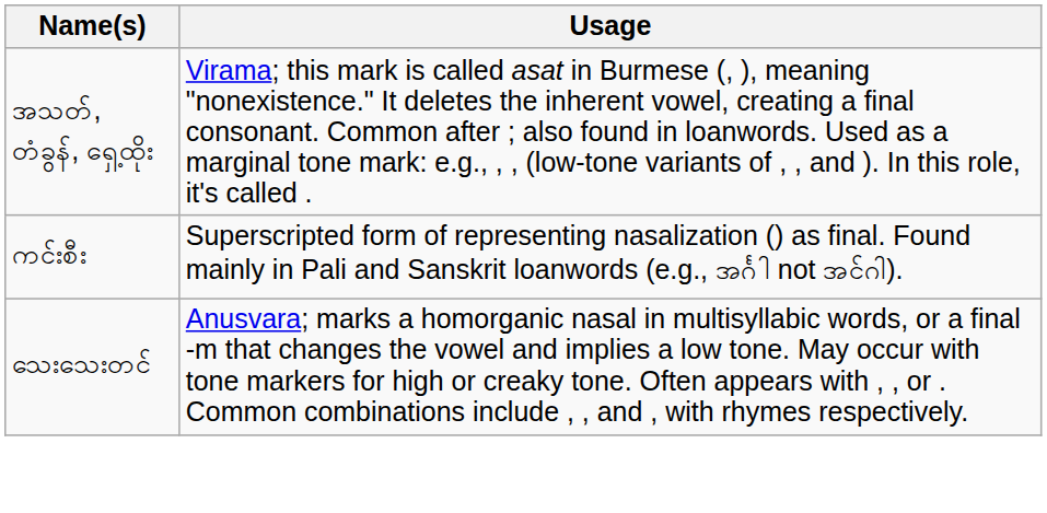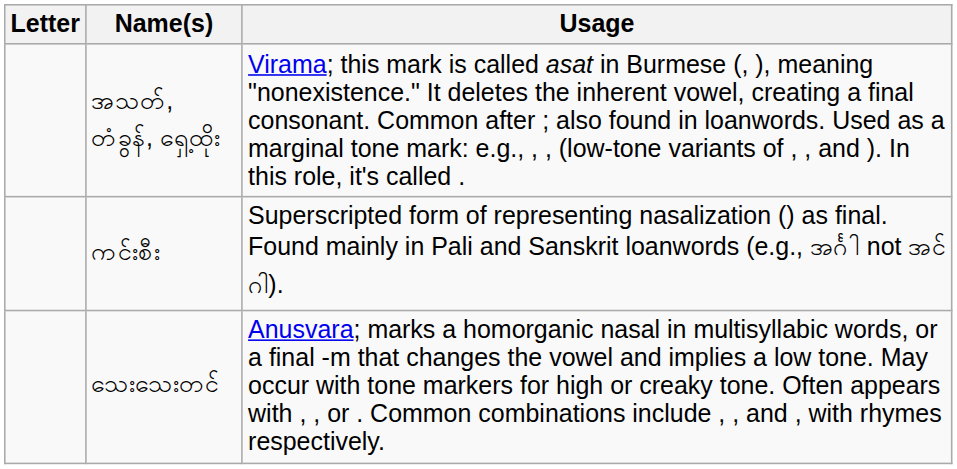+ column: Letter
